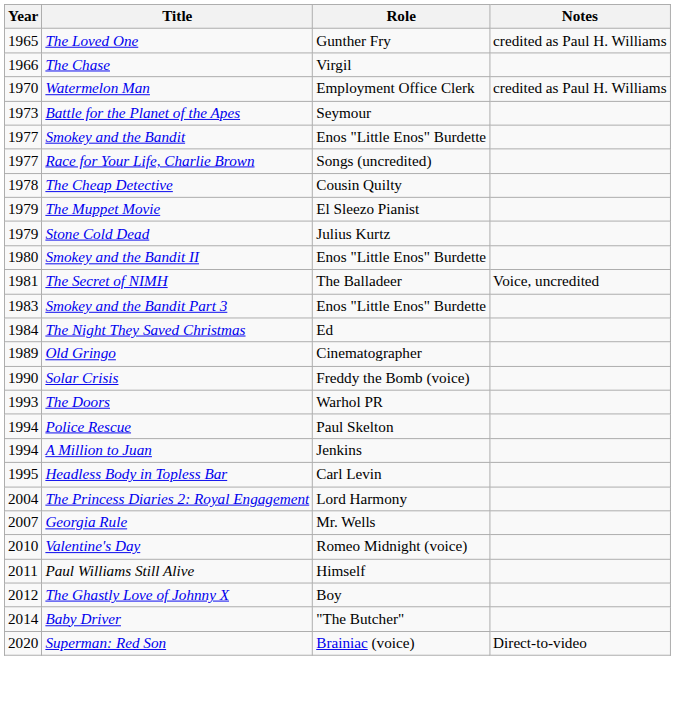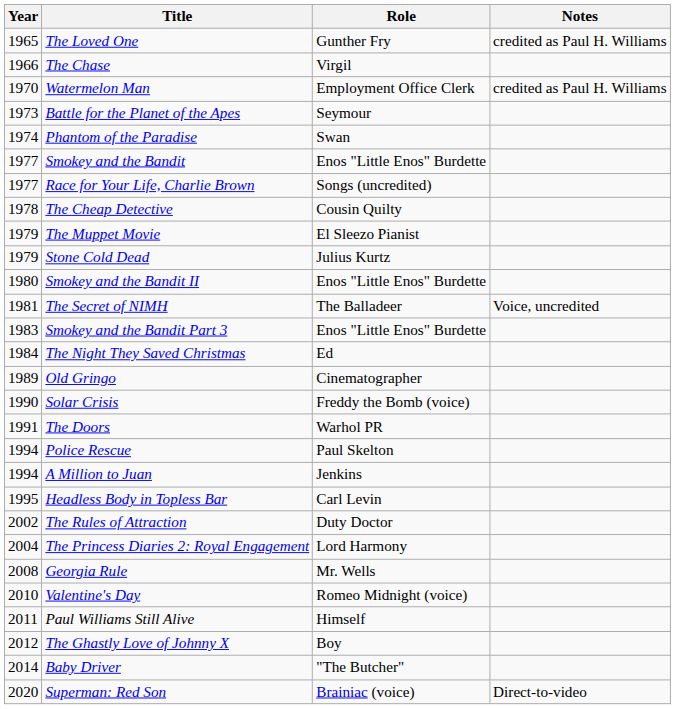+ row: 1974 | Phantom of the Paradise | Swan
The Doors | Year: 1993 -> 1991
+ row: 2002 | The Rules of Attraction | Duty Doctor
Georgia Rule | Year: 2007 -> 2008
